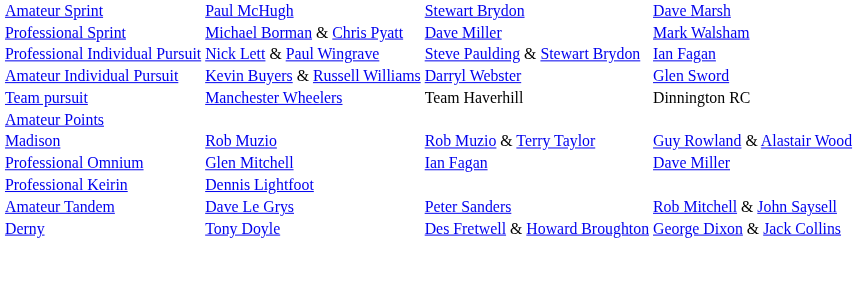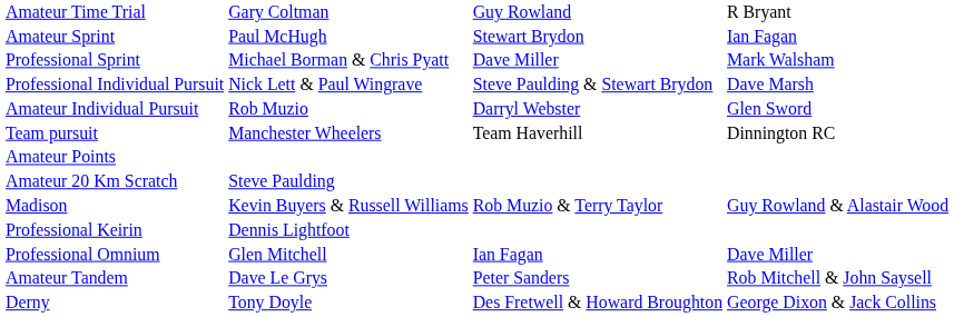+ row: Amateur Time Trial | Gary Coltman | Guy Rowland | R Bryant
Amateur Sprint | column 4: Dave Marsh -> Ian Fagan
Professional Individual Pursuit | column 4: Ian Fagan -> Dave Marsh
Amateur Individual Pursuit | column 2: Kevin Buyers & Russell Williams -> Rob Muzio
+ row: Amateur 20 Km Scratch | Steve Paulding
Madison | column 2: Rob Muzio -> Kevin Buyers & Russell Williams
rows swapped: Professional Omnium <-> Professional Keirin
